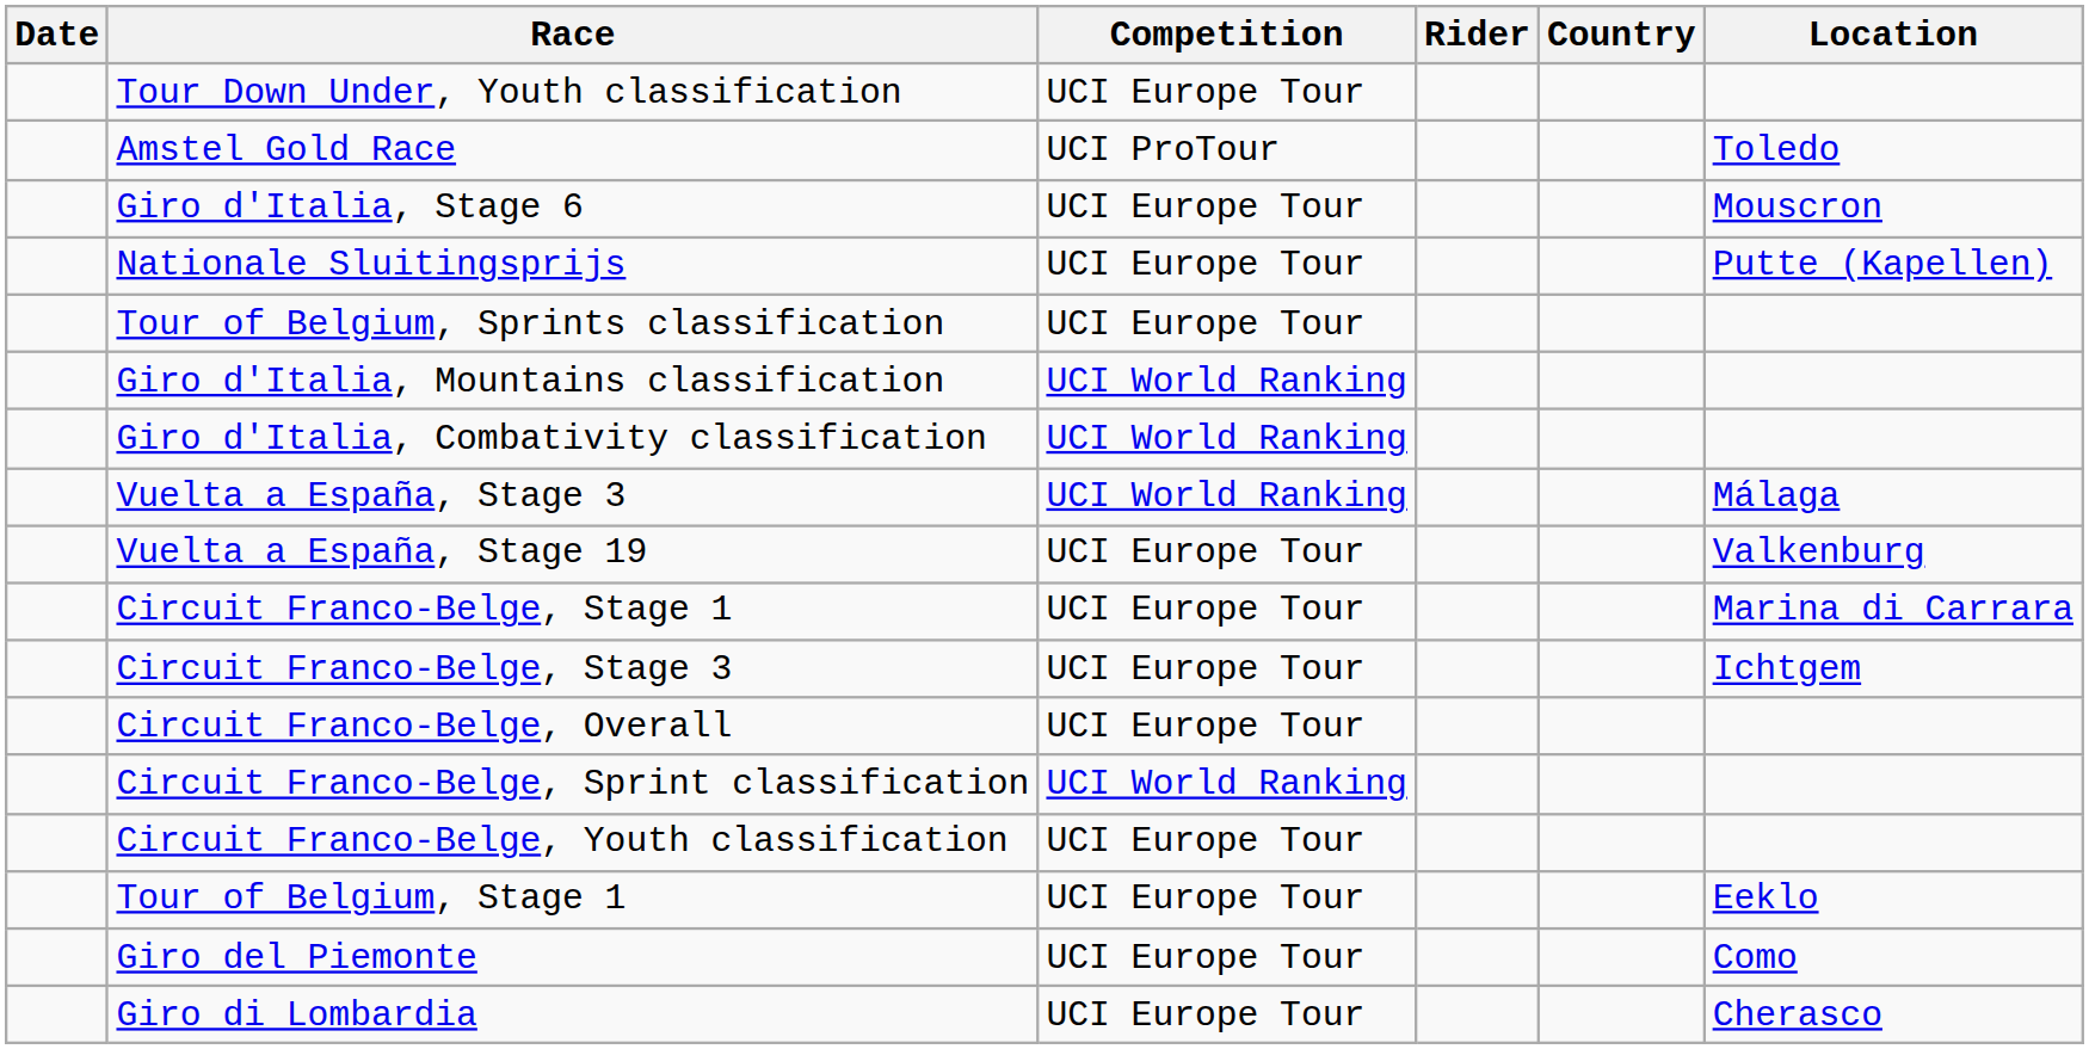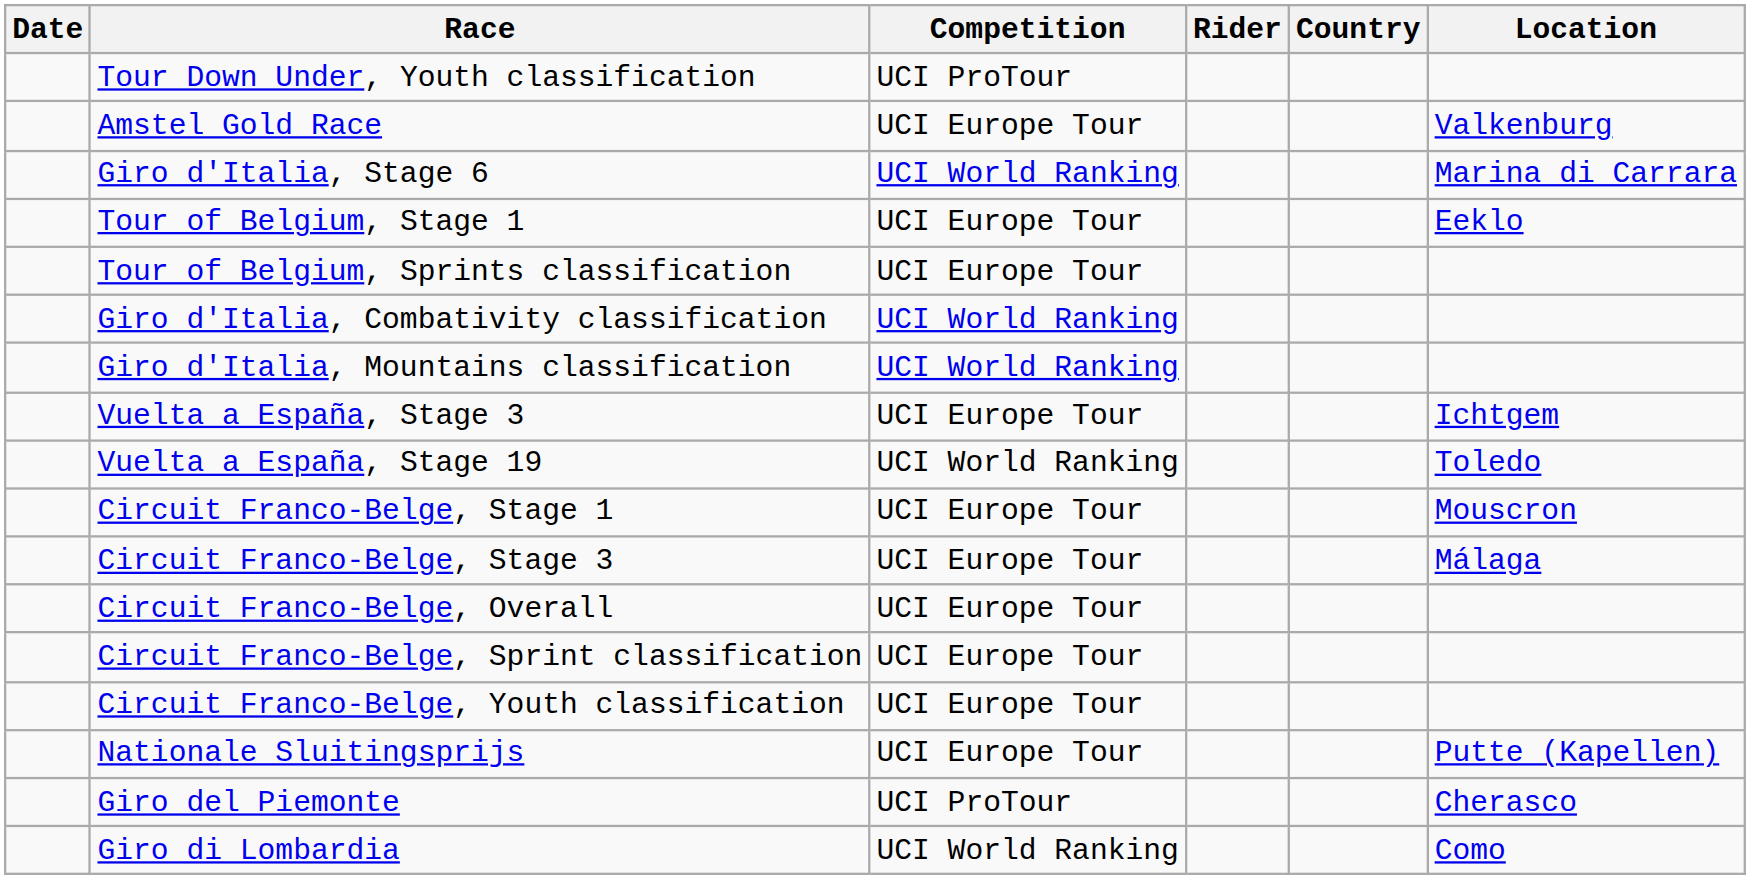Tour Down Under, Youth classification | Competition: UCI Europe Tour -> UCI ProTour
Amstel Gold Race | Competition: UCI ProTour -> UCI Europe Tour
Amstel Gold Race | Location: Toledo -> Valkenburg
Giro d'Italia, Stage 6 | Competition: UCI Europe Tour -> UCI World Ranking
Giro d'Italia, Stage 6 | Location: Mouscron -> Marina di Carrara
rows swapped: Tour of Belgium, Stage 1 <-> Nationale Sluitingsprijs
rows swapped: Giro d'Italia, Mountains classification <-> Giro d'Italia, Combativity classification
Vuelta a España, Stage 3 | Competition: UCI World Ranking -> UCI Europe Tour
Vuelta a España, Stage 3 | Location: Málaga -> Ichtgem
Vuelta a España, Stage 19 | Competition: UCI Europe Tour -> UCI World Ranking
Vuelta a España, Stage 19 | Location: Valkenburg -> Toledo
Circuit Franco-Belge, Stage 1 | Location: Marina di Carrara -> Mouscron
Circuit Franco-Belge, Stage 3 | Location: Ichtgem -> Málaga
Circuit Franco-Belge, Sprint classification | Competition: UCI World Ranking -> UCI Europe Tour
Giro del Piemonte | Competition: UCI Europe Tour -> UCI ProTour
Giro del Piemonte | Location: Como -> Cherasco
Giro di Lombardia | Competition: UCI Europe Tour -> UCI World Ranking
Giro di Lombardia | Location: Cherasco -> Como
